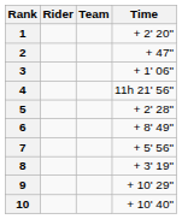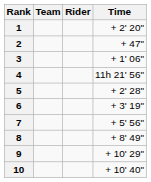columns swapped: Rider <-> Team
6 | Time: + 8' 49" -> + 3' 19"
8 | Time: + 3' 19" -> + 8' 49"
